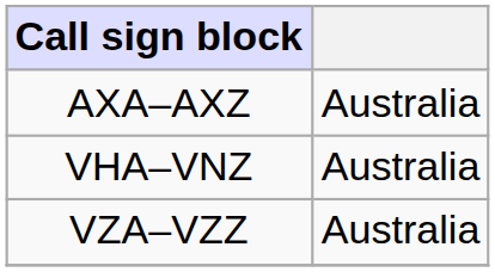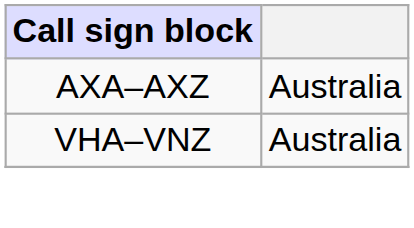- row: VZA–VZZ | Australia
